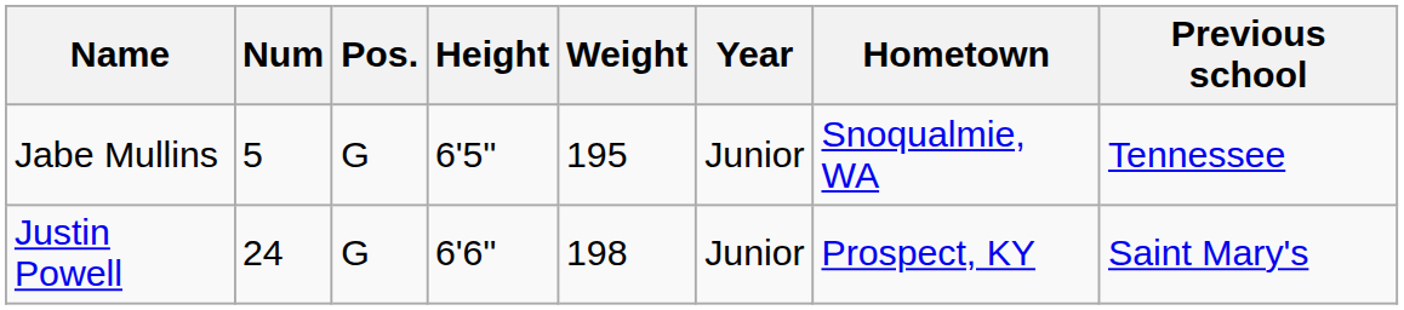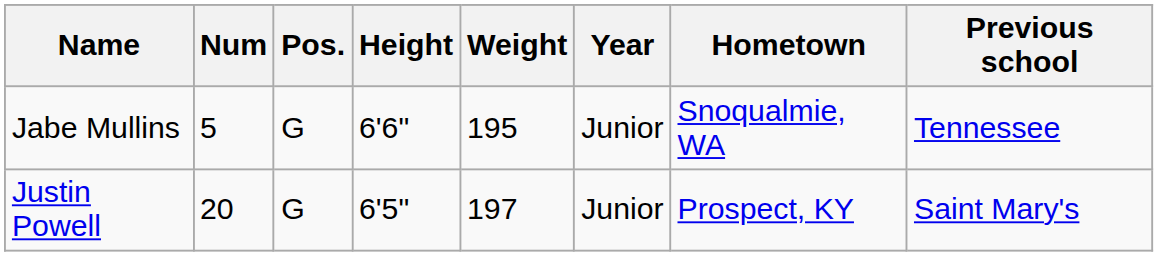Jabe Mullins | Height: 6'5" -> 6'6"
Justin Powell | Num: 24 -> 20
Justin Powell | Height: 6'6" -> 6'5"
Justin Powell | Weight: 198 -> 197
